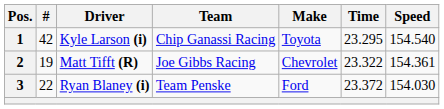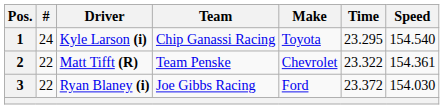1 | #: 42 -> 24
2 | #: 19 -> 22
2 | Team: Joe Gibbs Racing -> Team Penske
3 | Team: Team Penske -> Joe Gibbs Racing
